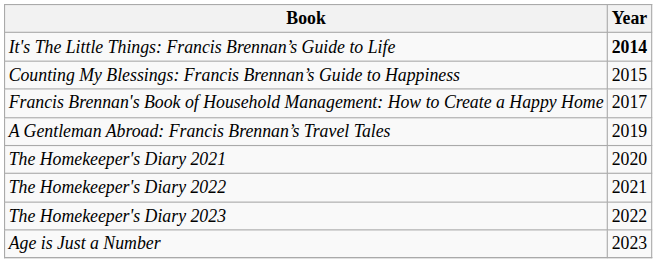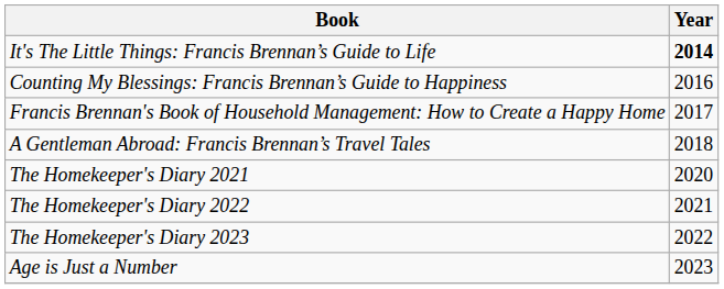Counting My Blessings: Francis Brennan’s Guide to Happiness | Year: 2015 -> 2016
A Gentleman Abroad: Francis Brennan’s Travel Tales | Year: 2019 -> 2018
